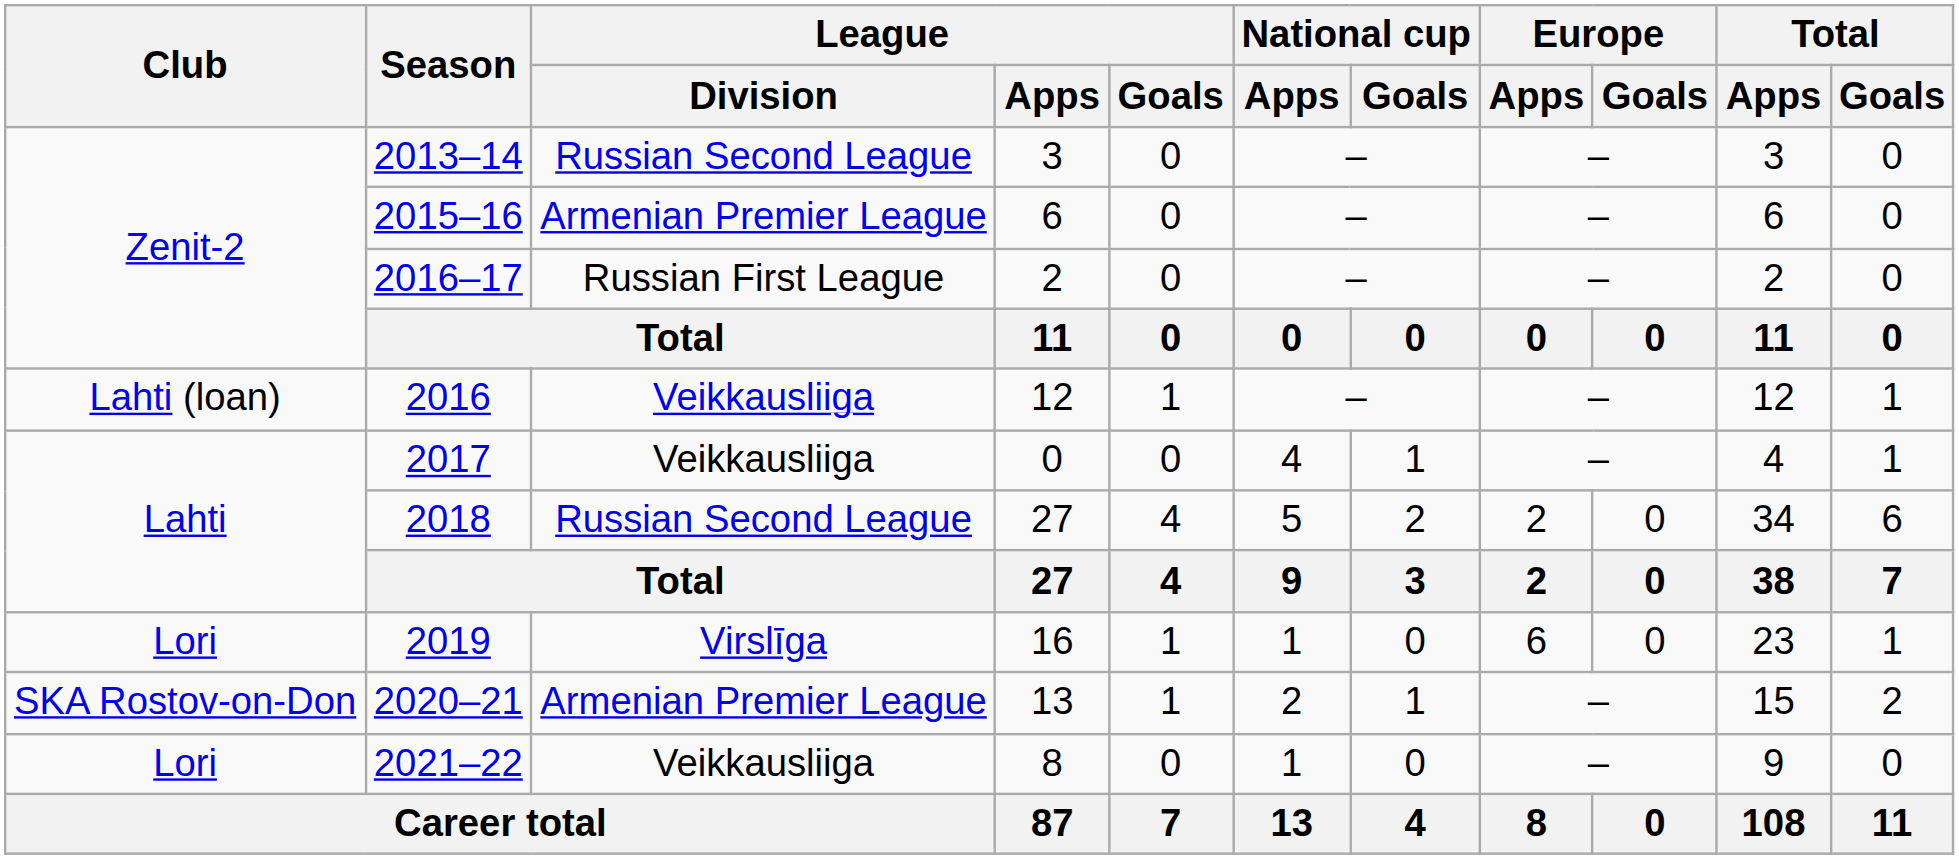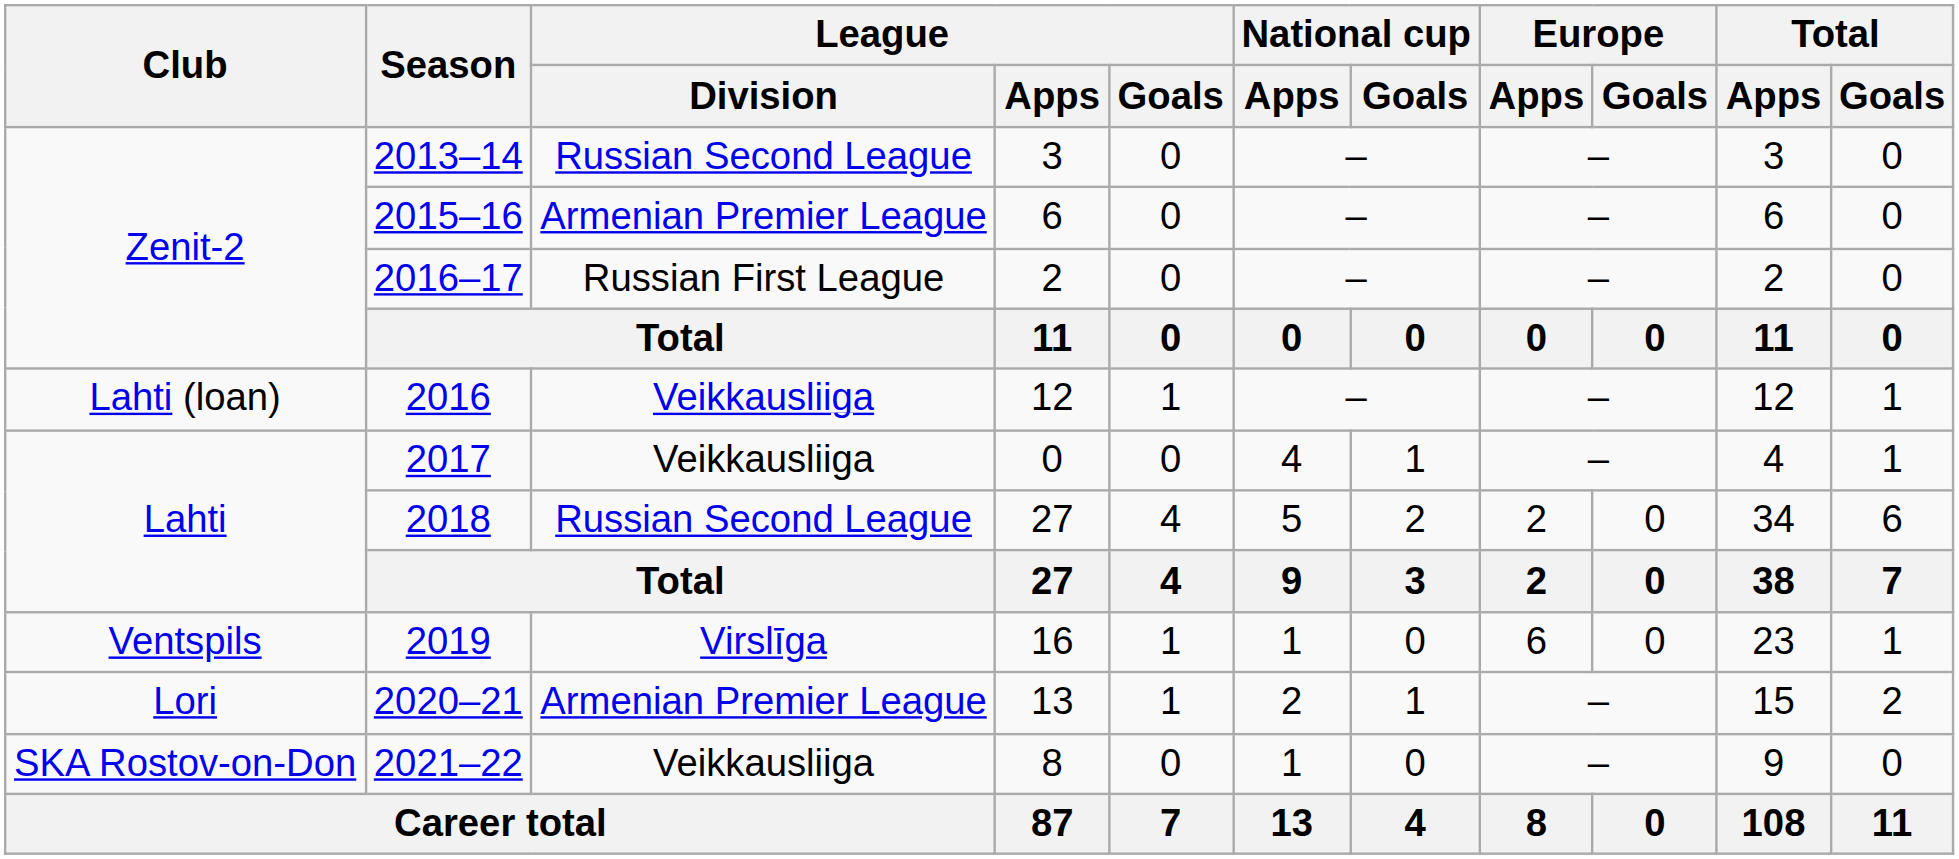2019 | Club: Lori -> Ventspils
2020–21 | Club: SKA Rostov-on-Don -> Lori
2021–22 | Club: Lori -> SKA Rostov-on-Don
